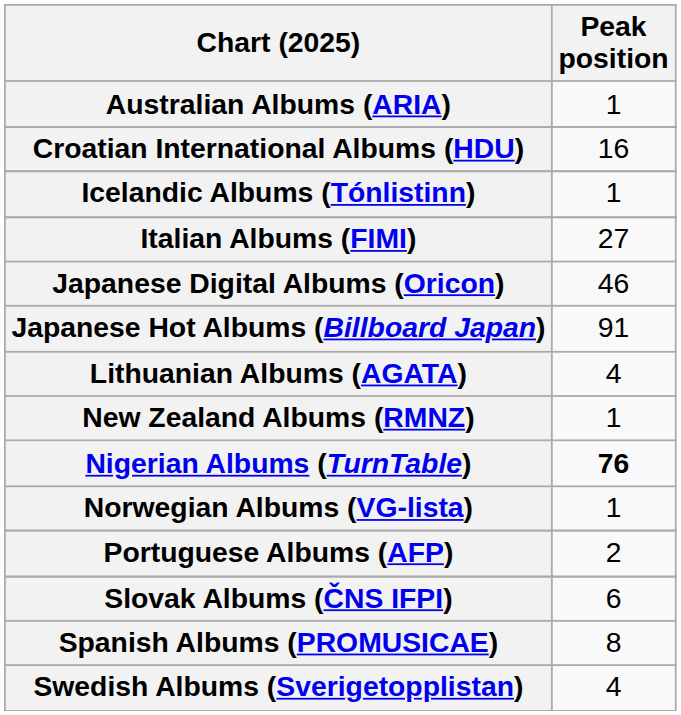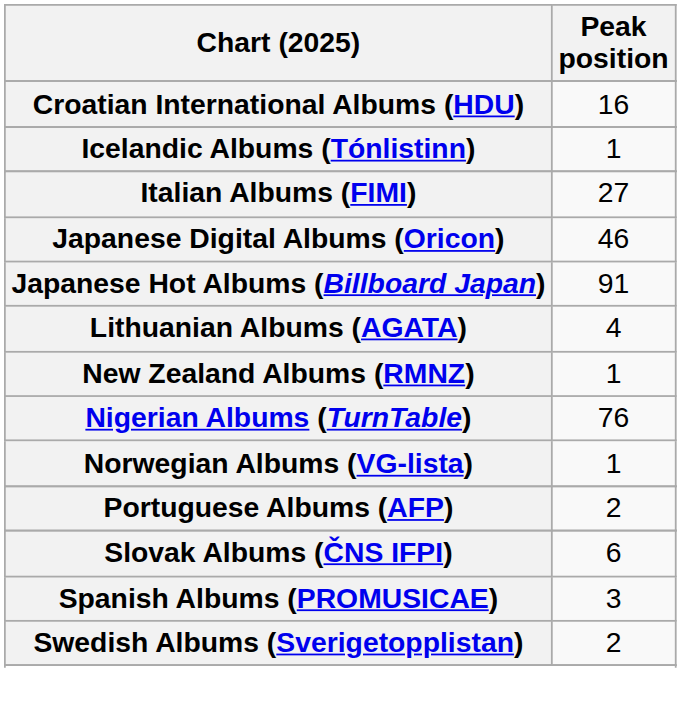- row: Australian Albums (ARIA) | 1
Nigerian Albums (TurnTable) | Peak position: bold -> normal
Spanish Albums (PROMUSICAE) | Peak position: 8 -> 3
Swedish Albums (Sverigetopplistan) | Peak position: 4 -> 2
